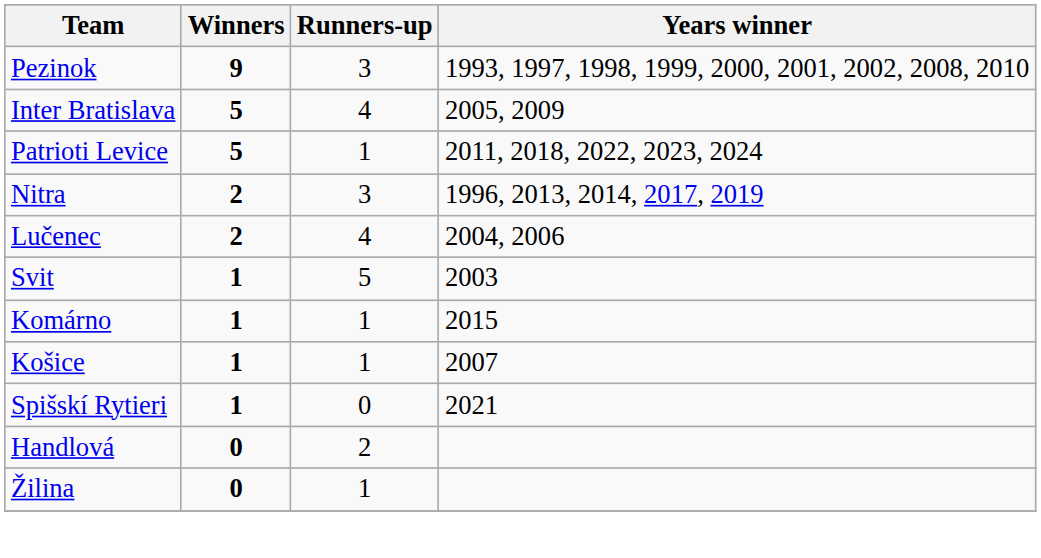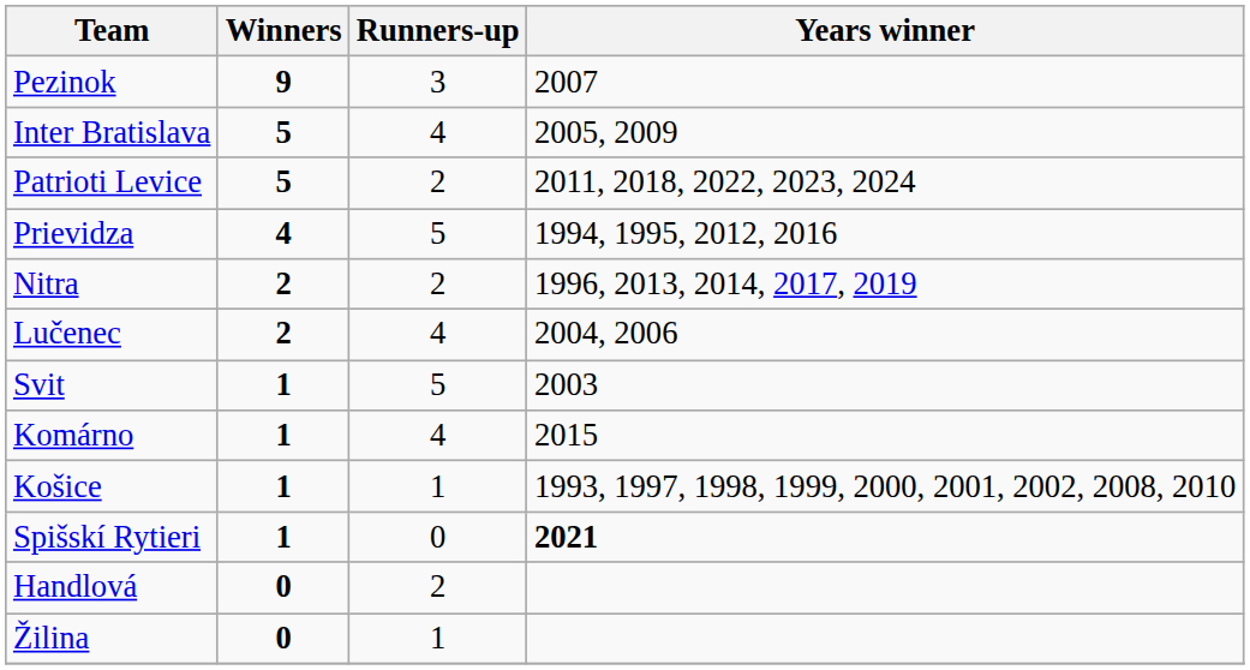Pezinok | Years winner: 1993, 1997, 1998, 1999, 2000, 2001, 2002, 2008, 2010 -> 2007
Patrioti Levice | Runners-up: 1 -> 2
+ row: Prievidza | 4 | 5 | 1994, 1995, 2012, 2016
Nitra | Runners-up: 3 -> 2
Komárno | Runners-up: 1 -> 4
Košice | Years winner: 2007 -> 1993, 1997, 1998, 1999, 2000, 2001, 2002, 2008, 2010
Spišskí Rytieri | Years winner: normal -> bold
